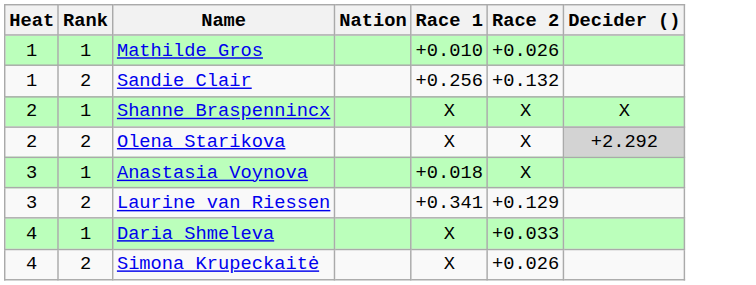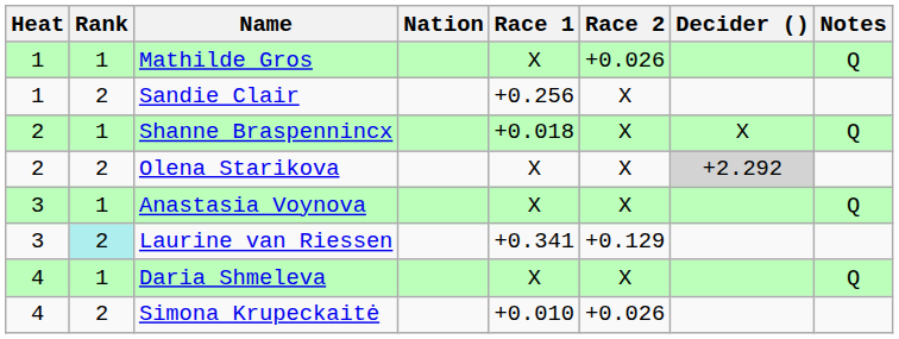+ column: Notes | Q | Q | Q | Q
Mathilde Gros | Race 1: +0.010 -> X
Sandie Clair | Race 2: +0.132 -> X
Shanne Braspennincx | Race 1: X -> +0.018
Anastasia Voynova | Race 1: +0.018 -> X
Laurine van Riessen | Rank: no background -> paleturquoise background
Daria Shmeleva | Race 2: +0.033 -> X
Simona Krupeckaitė | Race 1: X -> +0.010
